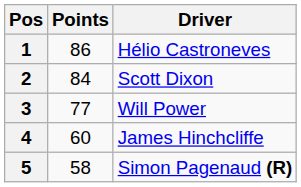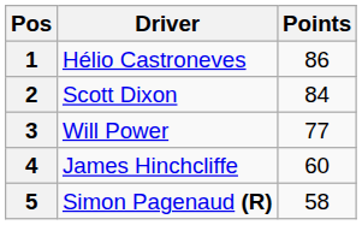columns swapped: Driver <-> Points
